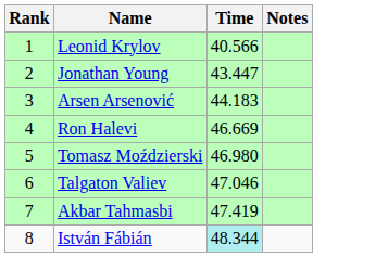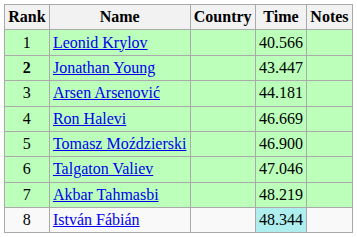+ column: Country
Jonathan Young | Rank: normal -> bold
Arsen Arsenović | Time: 44.183 -> 44.181
Tomasz Moździerski | Time: 46.980 -> 46.900
Akbar Tahmasbi | Time: 47.419 -> 48.219
